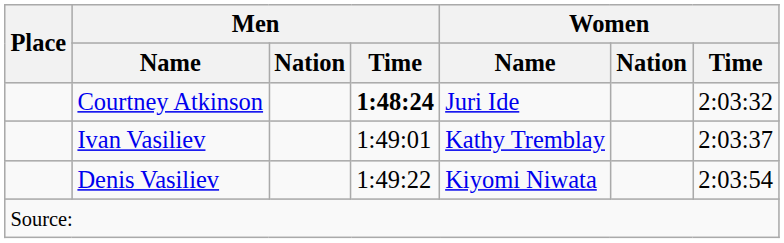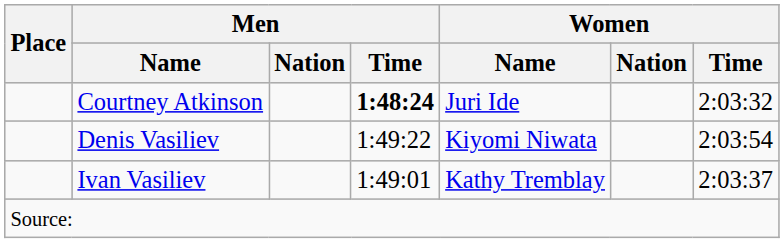rows swapped: Ivan Vasiliev <-> Denis Vasiliev
